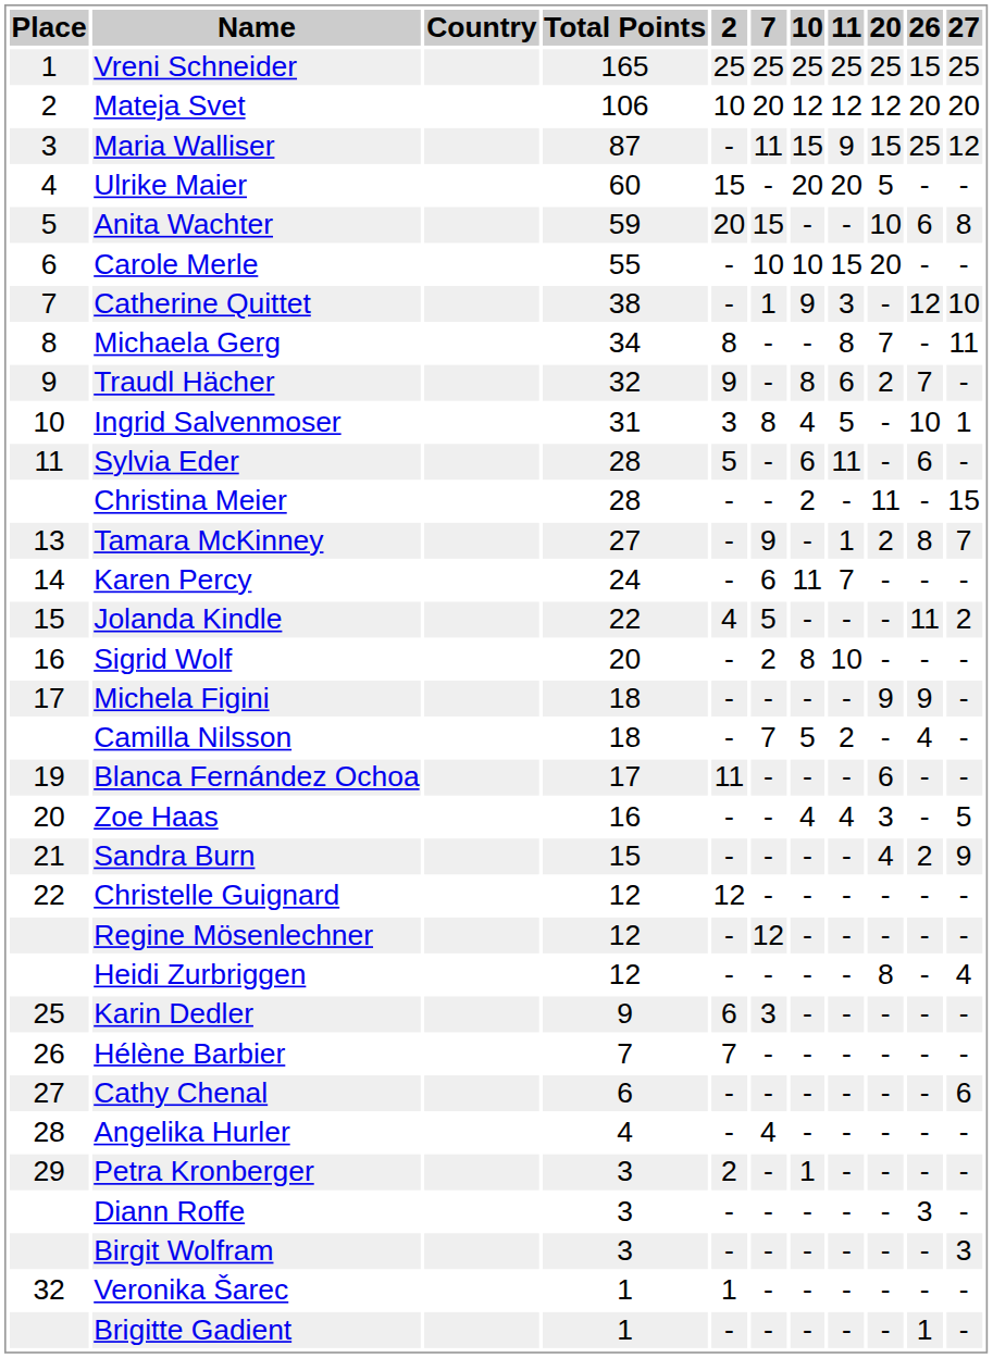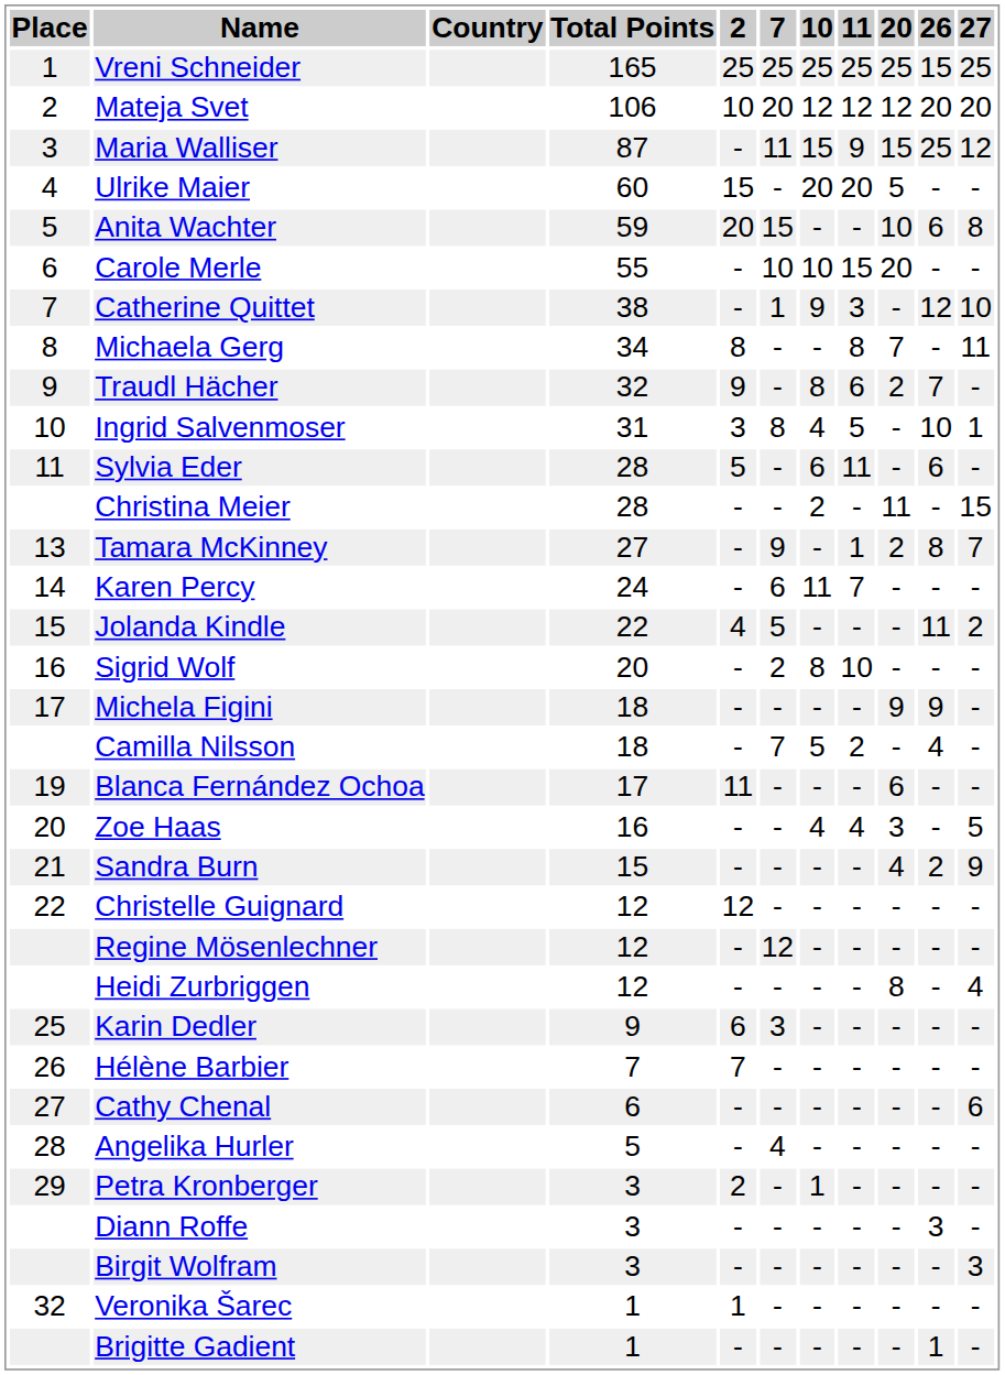Angelika Hurler | Total Points: 4 -> 5
